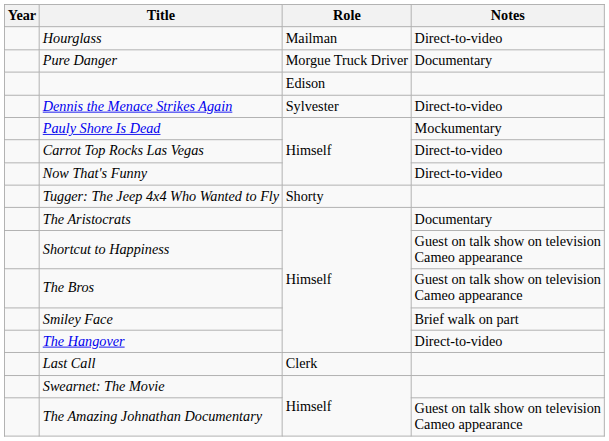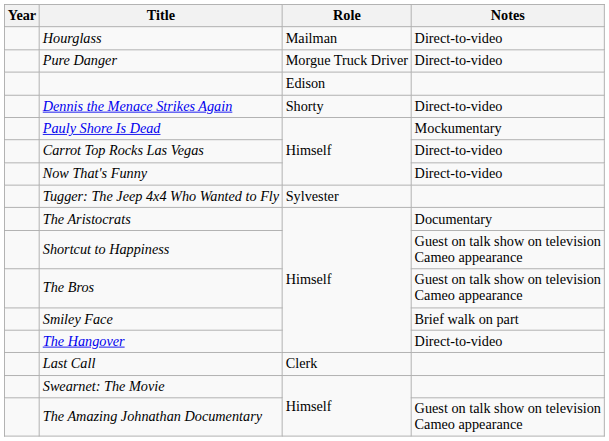Pure Danger | Notes: Documentary -> Direct-to-video
Dennis the Menace Strikes Again | Role: Sylvester -> Shorty
Tugger: The Jeep 4x4 Who Wanted to Fly | Role: Shorty -> Sylvester
